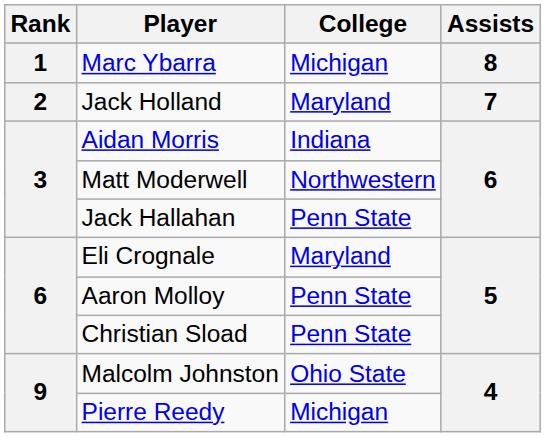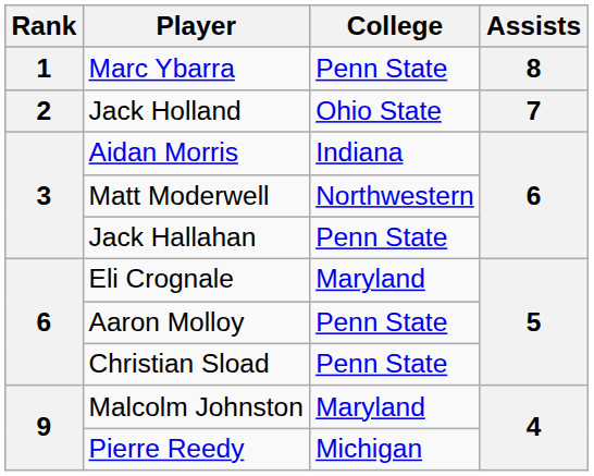Marc Ybarra | College: Michigan -> Penn State
Jack Holland | College: Maryland -> Ohio State
Malcolm Johnston | College: Ohio State -> Maryland
